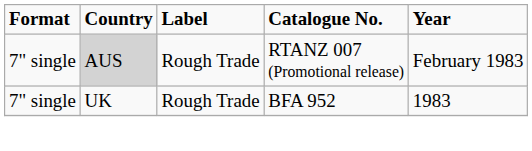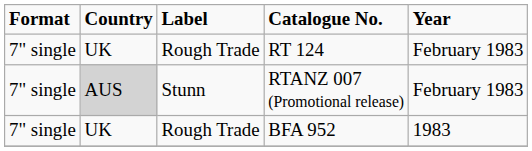+ row: 7" single | UK | Rough Trade | RT 124 | February 1983
RTANZ 007 (Promotional release) | Label: Rough Trade -> Stunn
